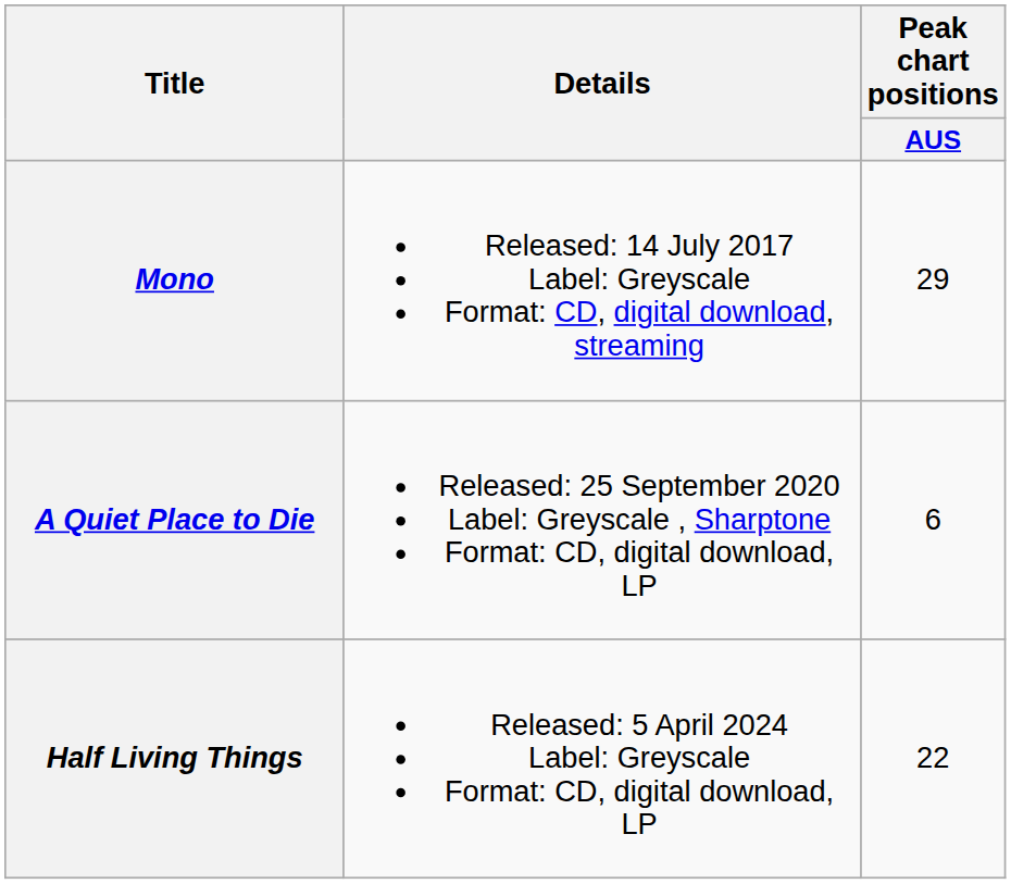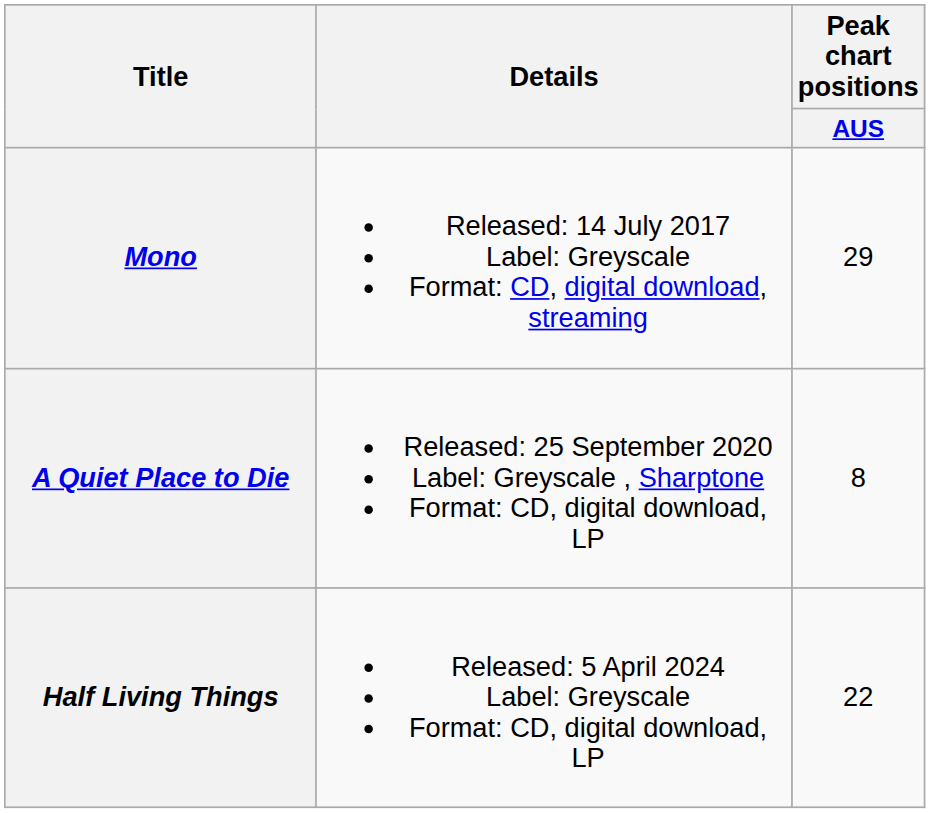A Quiet Place to Die | Peak chart positions / AUS: 6 -> 8
